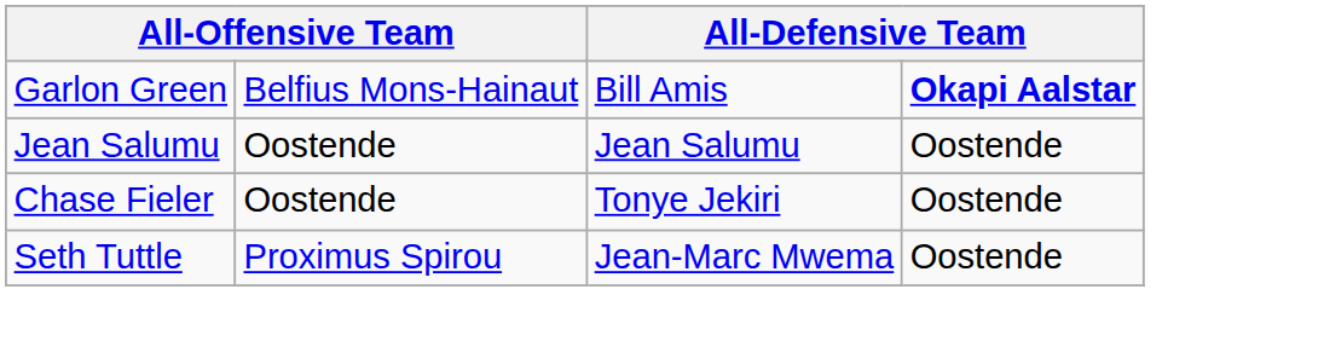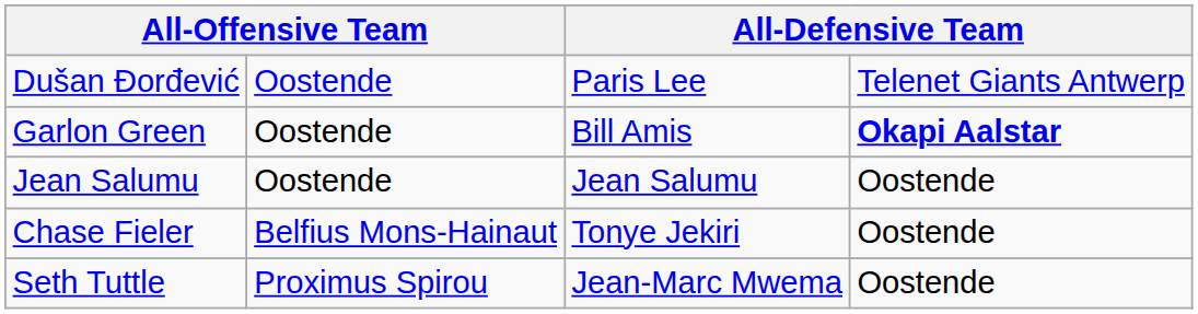+ row: Dušan Đorđević | Oostende | Paris Lee | Telenet Giants Antwerp
Garlon Green | column 2: Belfius Mons-Hainaut -> Oostende
Chase Fieler | column 2: Oostende -> Belfius Mons-Hainaut
